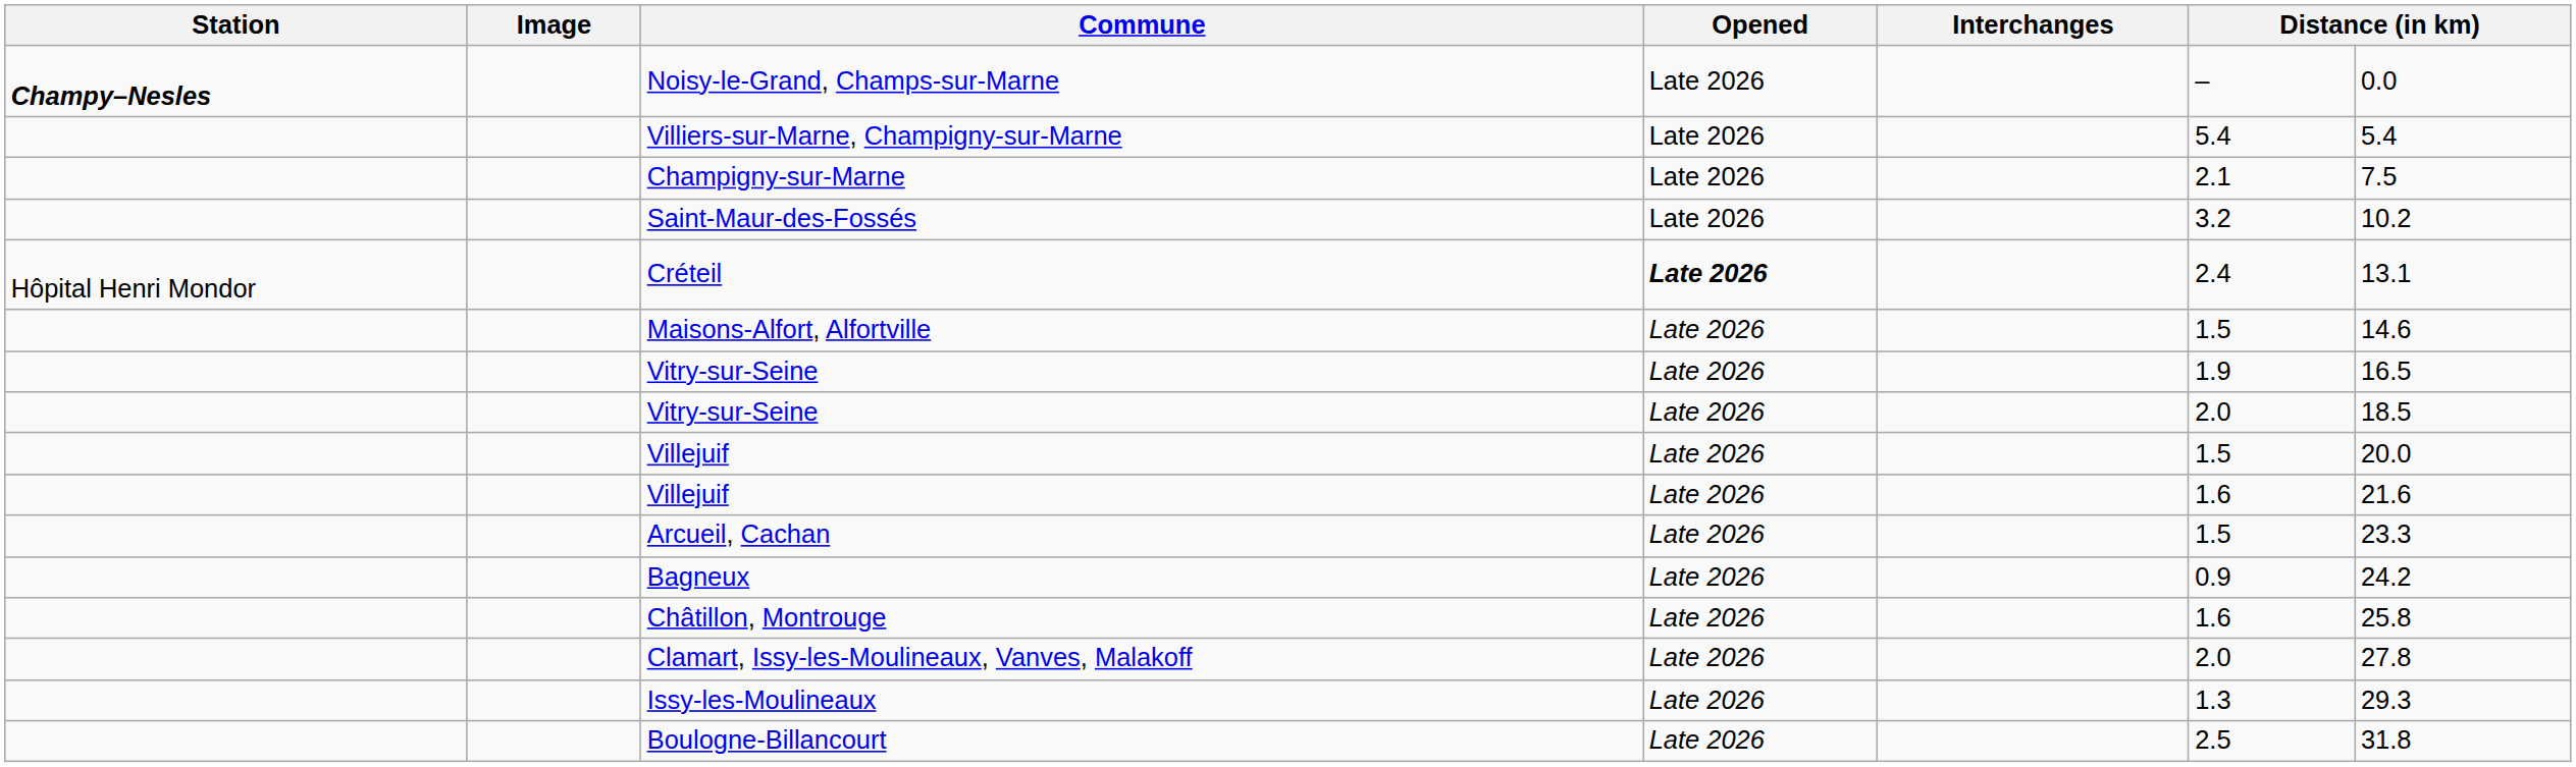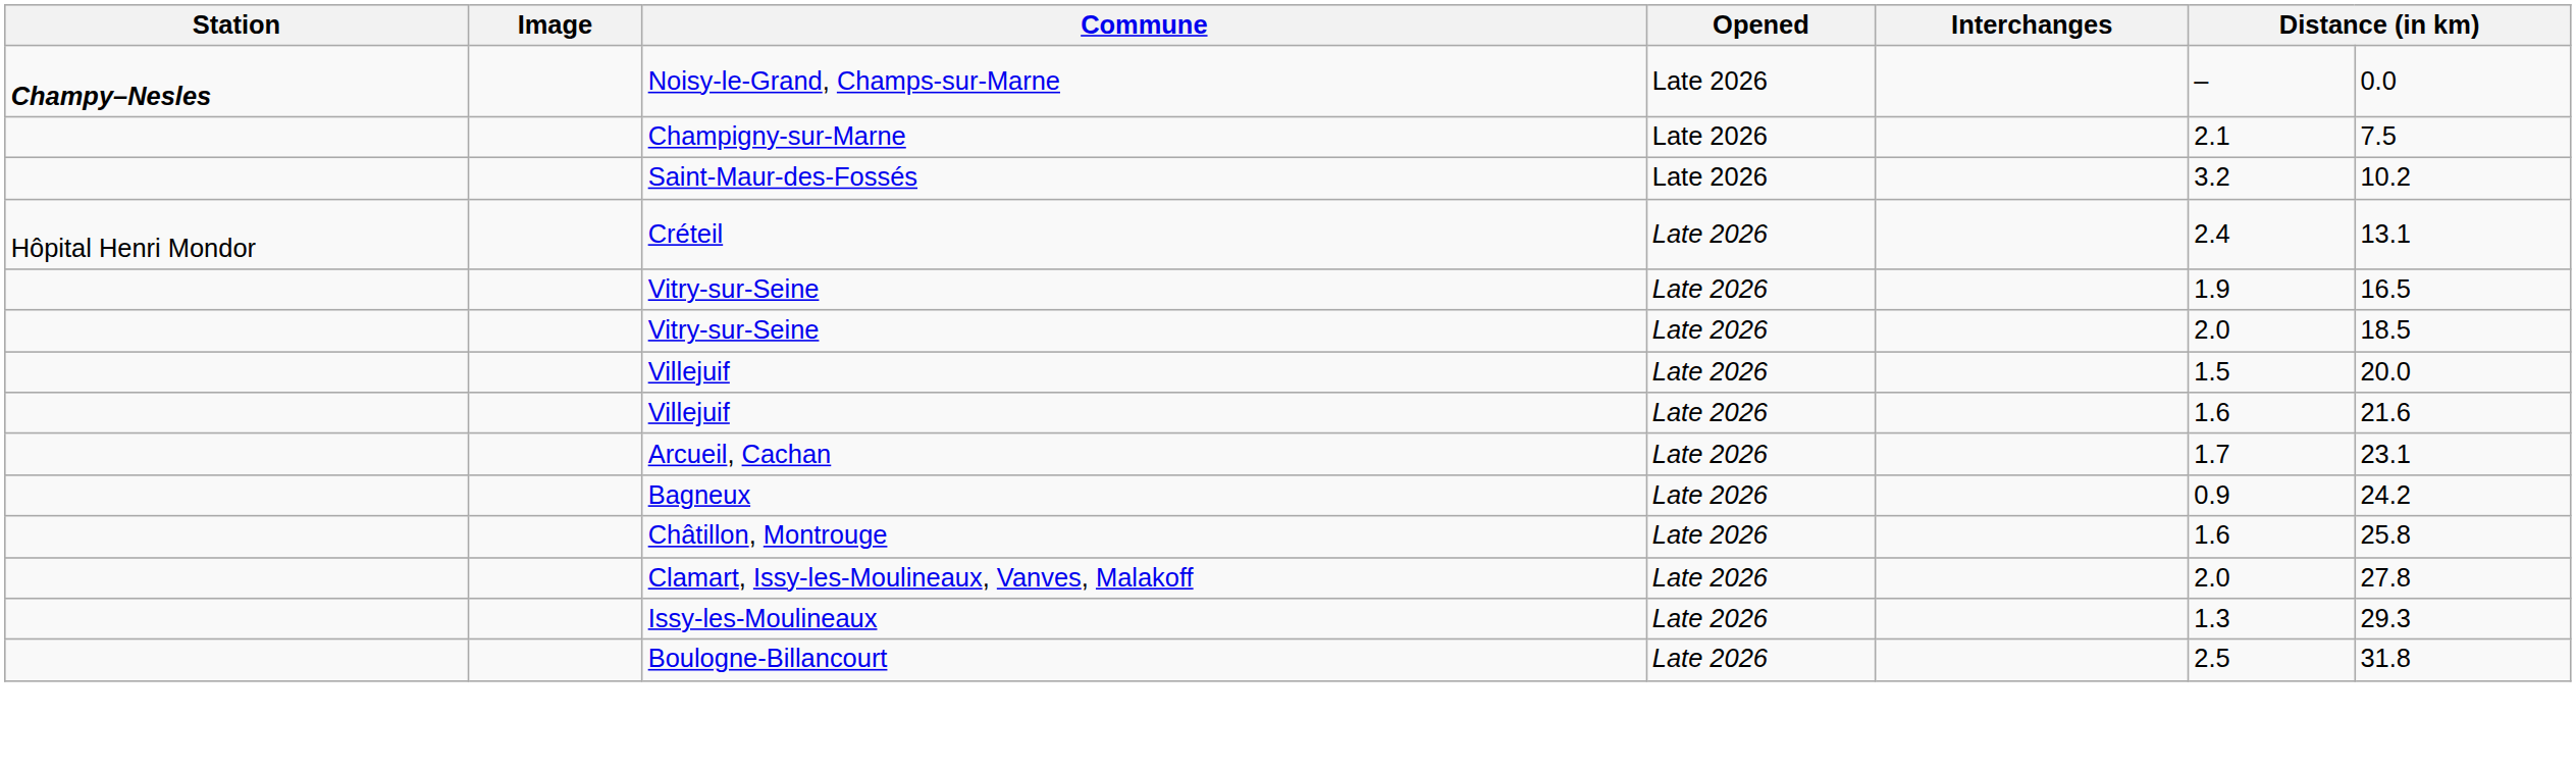- row: Villiers-sur-Marne, Champigny-sur-Marne | Late 2026 | 5.4 | 5.4
Créteil | Opened: bold -> normal
- row: Maisons-Alfort, Alfortville | Late 2026 | 1.5 | 14.6
Arcueil, Cachan | column 6: 1.5 -> 1.7
Arcueil, Cachan | column 7: 23.3 -> 23.1
